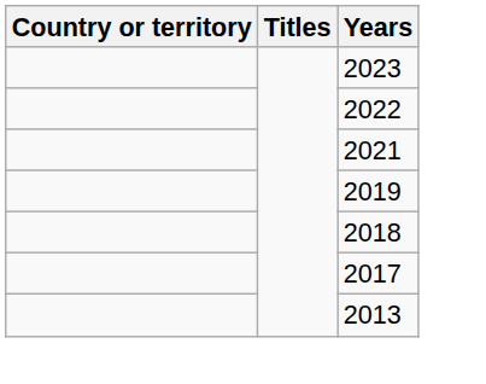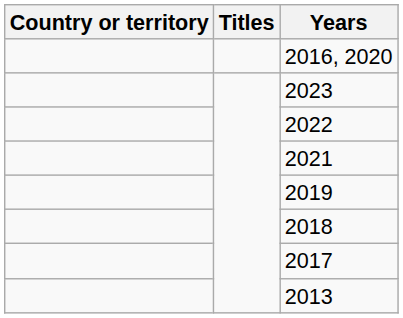+ row: 2016, 2020
